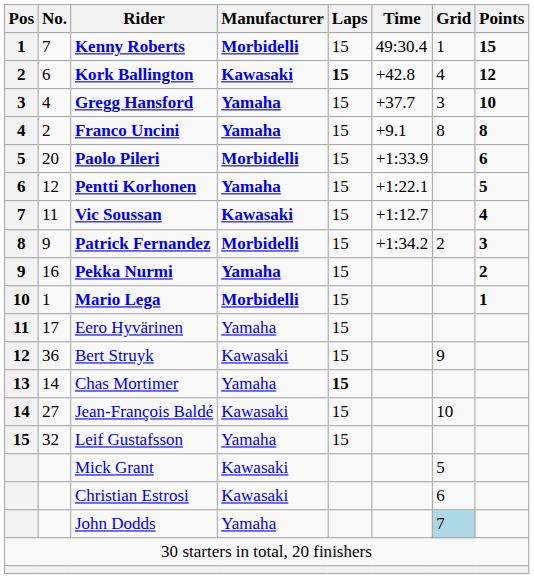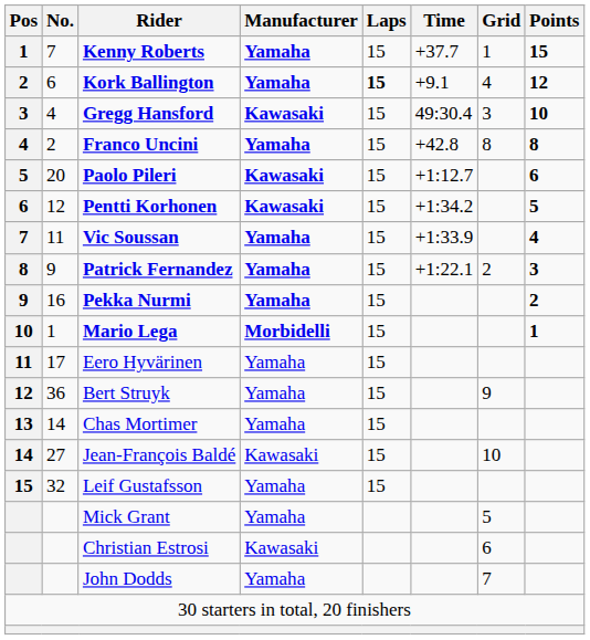Kenny Roberts | Manufacturer: Morbidelli -> Yamaha
Kenny Roberts | Time: 49:30.4 -> +37.7
Kork Ballington | Manufacturer: Kawasaki -> Yamaha
Kork Ballington | Time: +42.8 -> +9.1
Gregg Hansford | Manufacturer: Yamaha -> Kawasaki
Gregg Hansford | Time: +37.7 -> 49:30.4
Franco Uncini | Time: +9.1 -> +42.8
Paolo Pileri | Manufacturer: Morbidelli -> Kawasaki
Paolo Pileri | Time: +1:33.9 -> +1:12.7
Pentti Korhonen | Manufacturer: Yamaha -> Kawasaki
Pentti Korhonen | Time: +1:22.1 -> +1:34.2
Vic Soussan | Manufacturer: Kawasaki -> Yamaha
Vic Soussan | Time: +1:12.7 -> +1:33.9
Patrick Fernandez | Manufacturer: Morbidelli -> Yamaha
Patrick Fernandez | Time: +1:34.2 -> +1:22.1
Bert Struyk | Manufacturer: Kawasaki -> Yamaha
Chas Mortimer | Laps: bold -> normal
Mick Grant | Manufacturer: Kawasaki -> Yamaha
John Dodds | Grid: lightblue background -> no background
